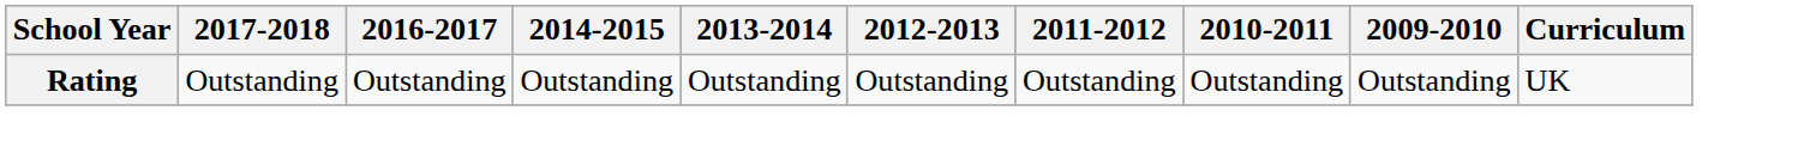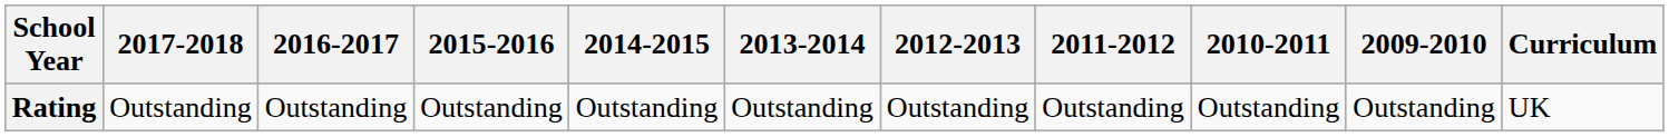+ column: 2015-2016 | Outstanding
